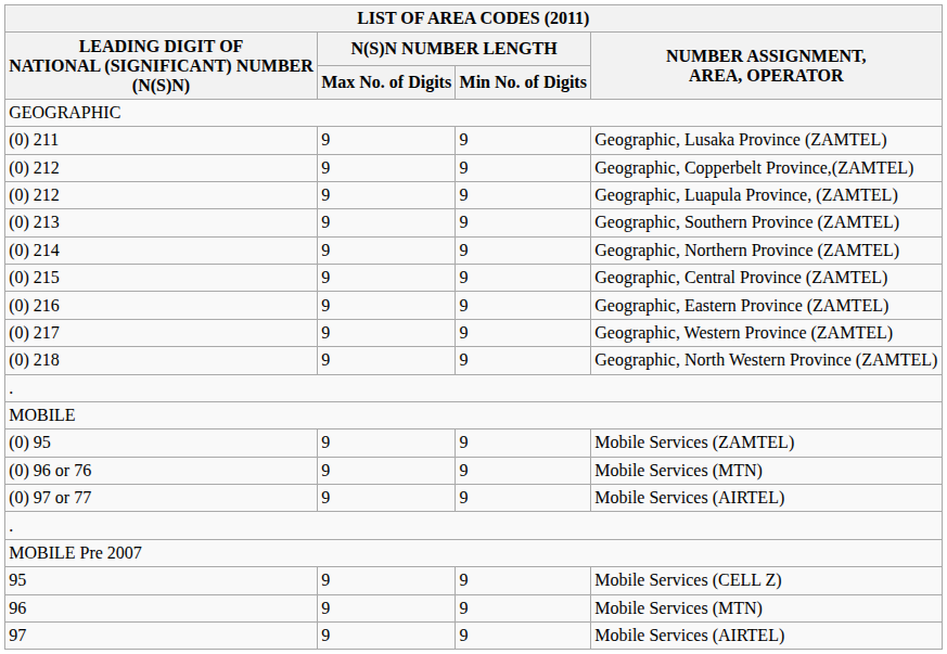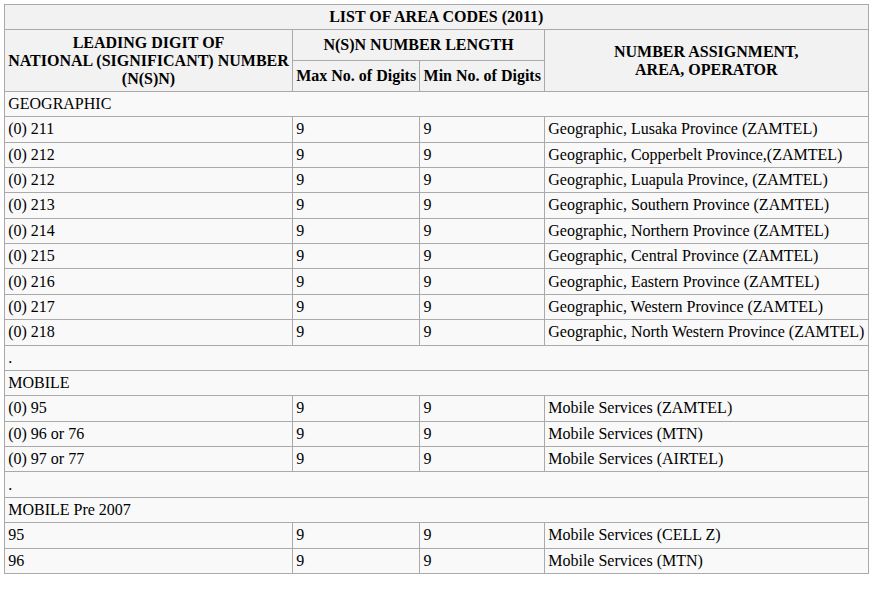- row: 97 | 9 | 9 | Mobile Services (AIRTEL)
